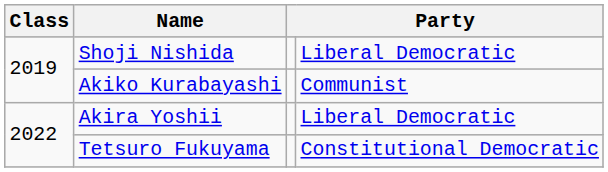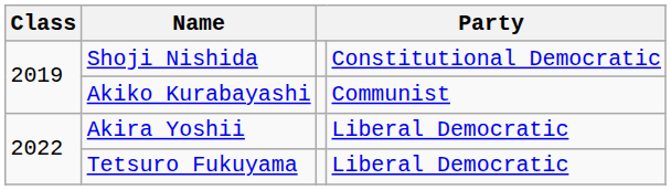Shoji Nishida | column 4: Liberal Democratic -> Constitutional Democratic
Tetsuro Fukuyama | column 4: Constitutional Democratic -> Liberal Democratic
